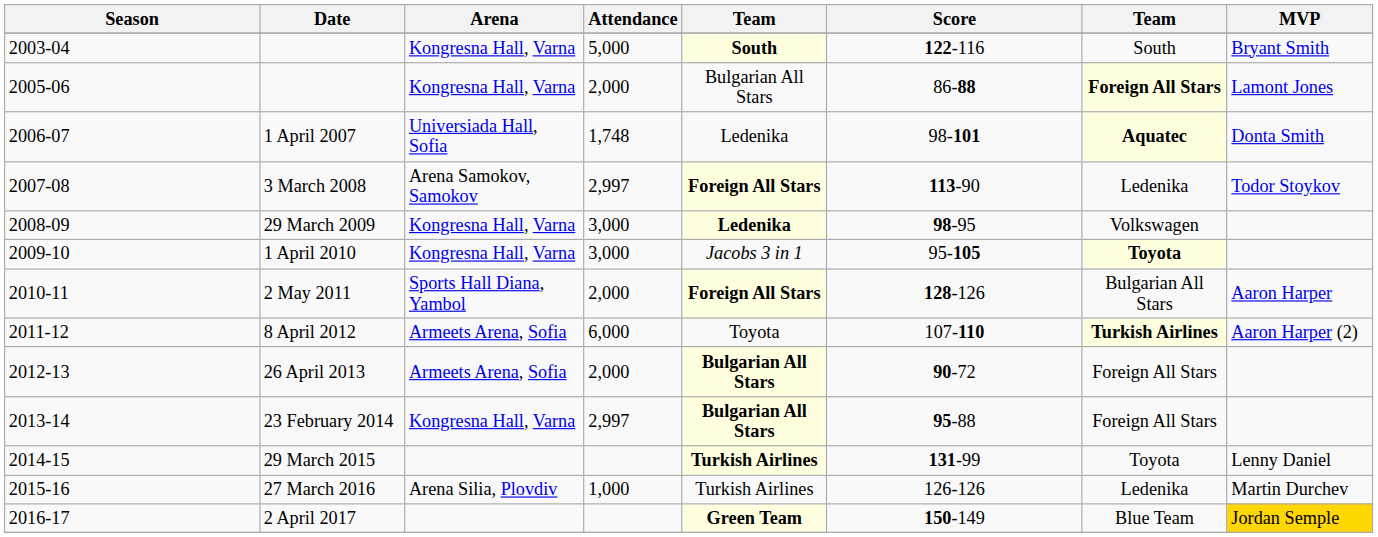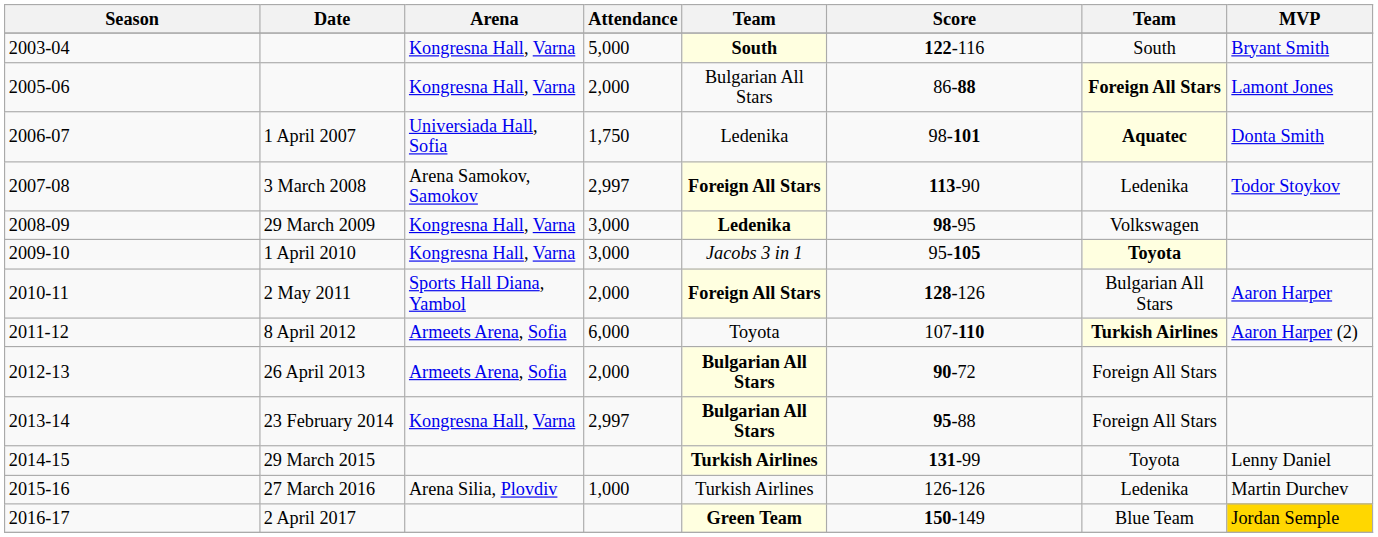1 April 2007 | Attendance: 1,748 -> 1,750
